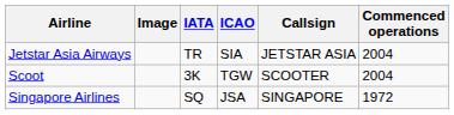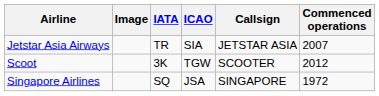Jetstar Asia Airways | Commenced operations: 2004 -> 2007
Scoot | Commenced operations: 2004 -> 2012
